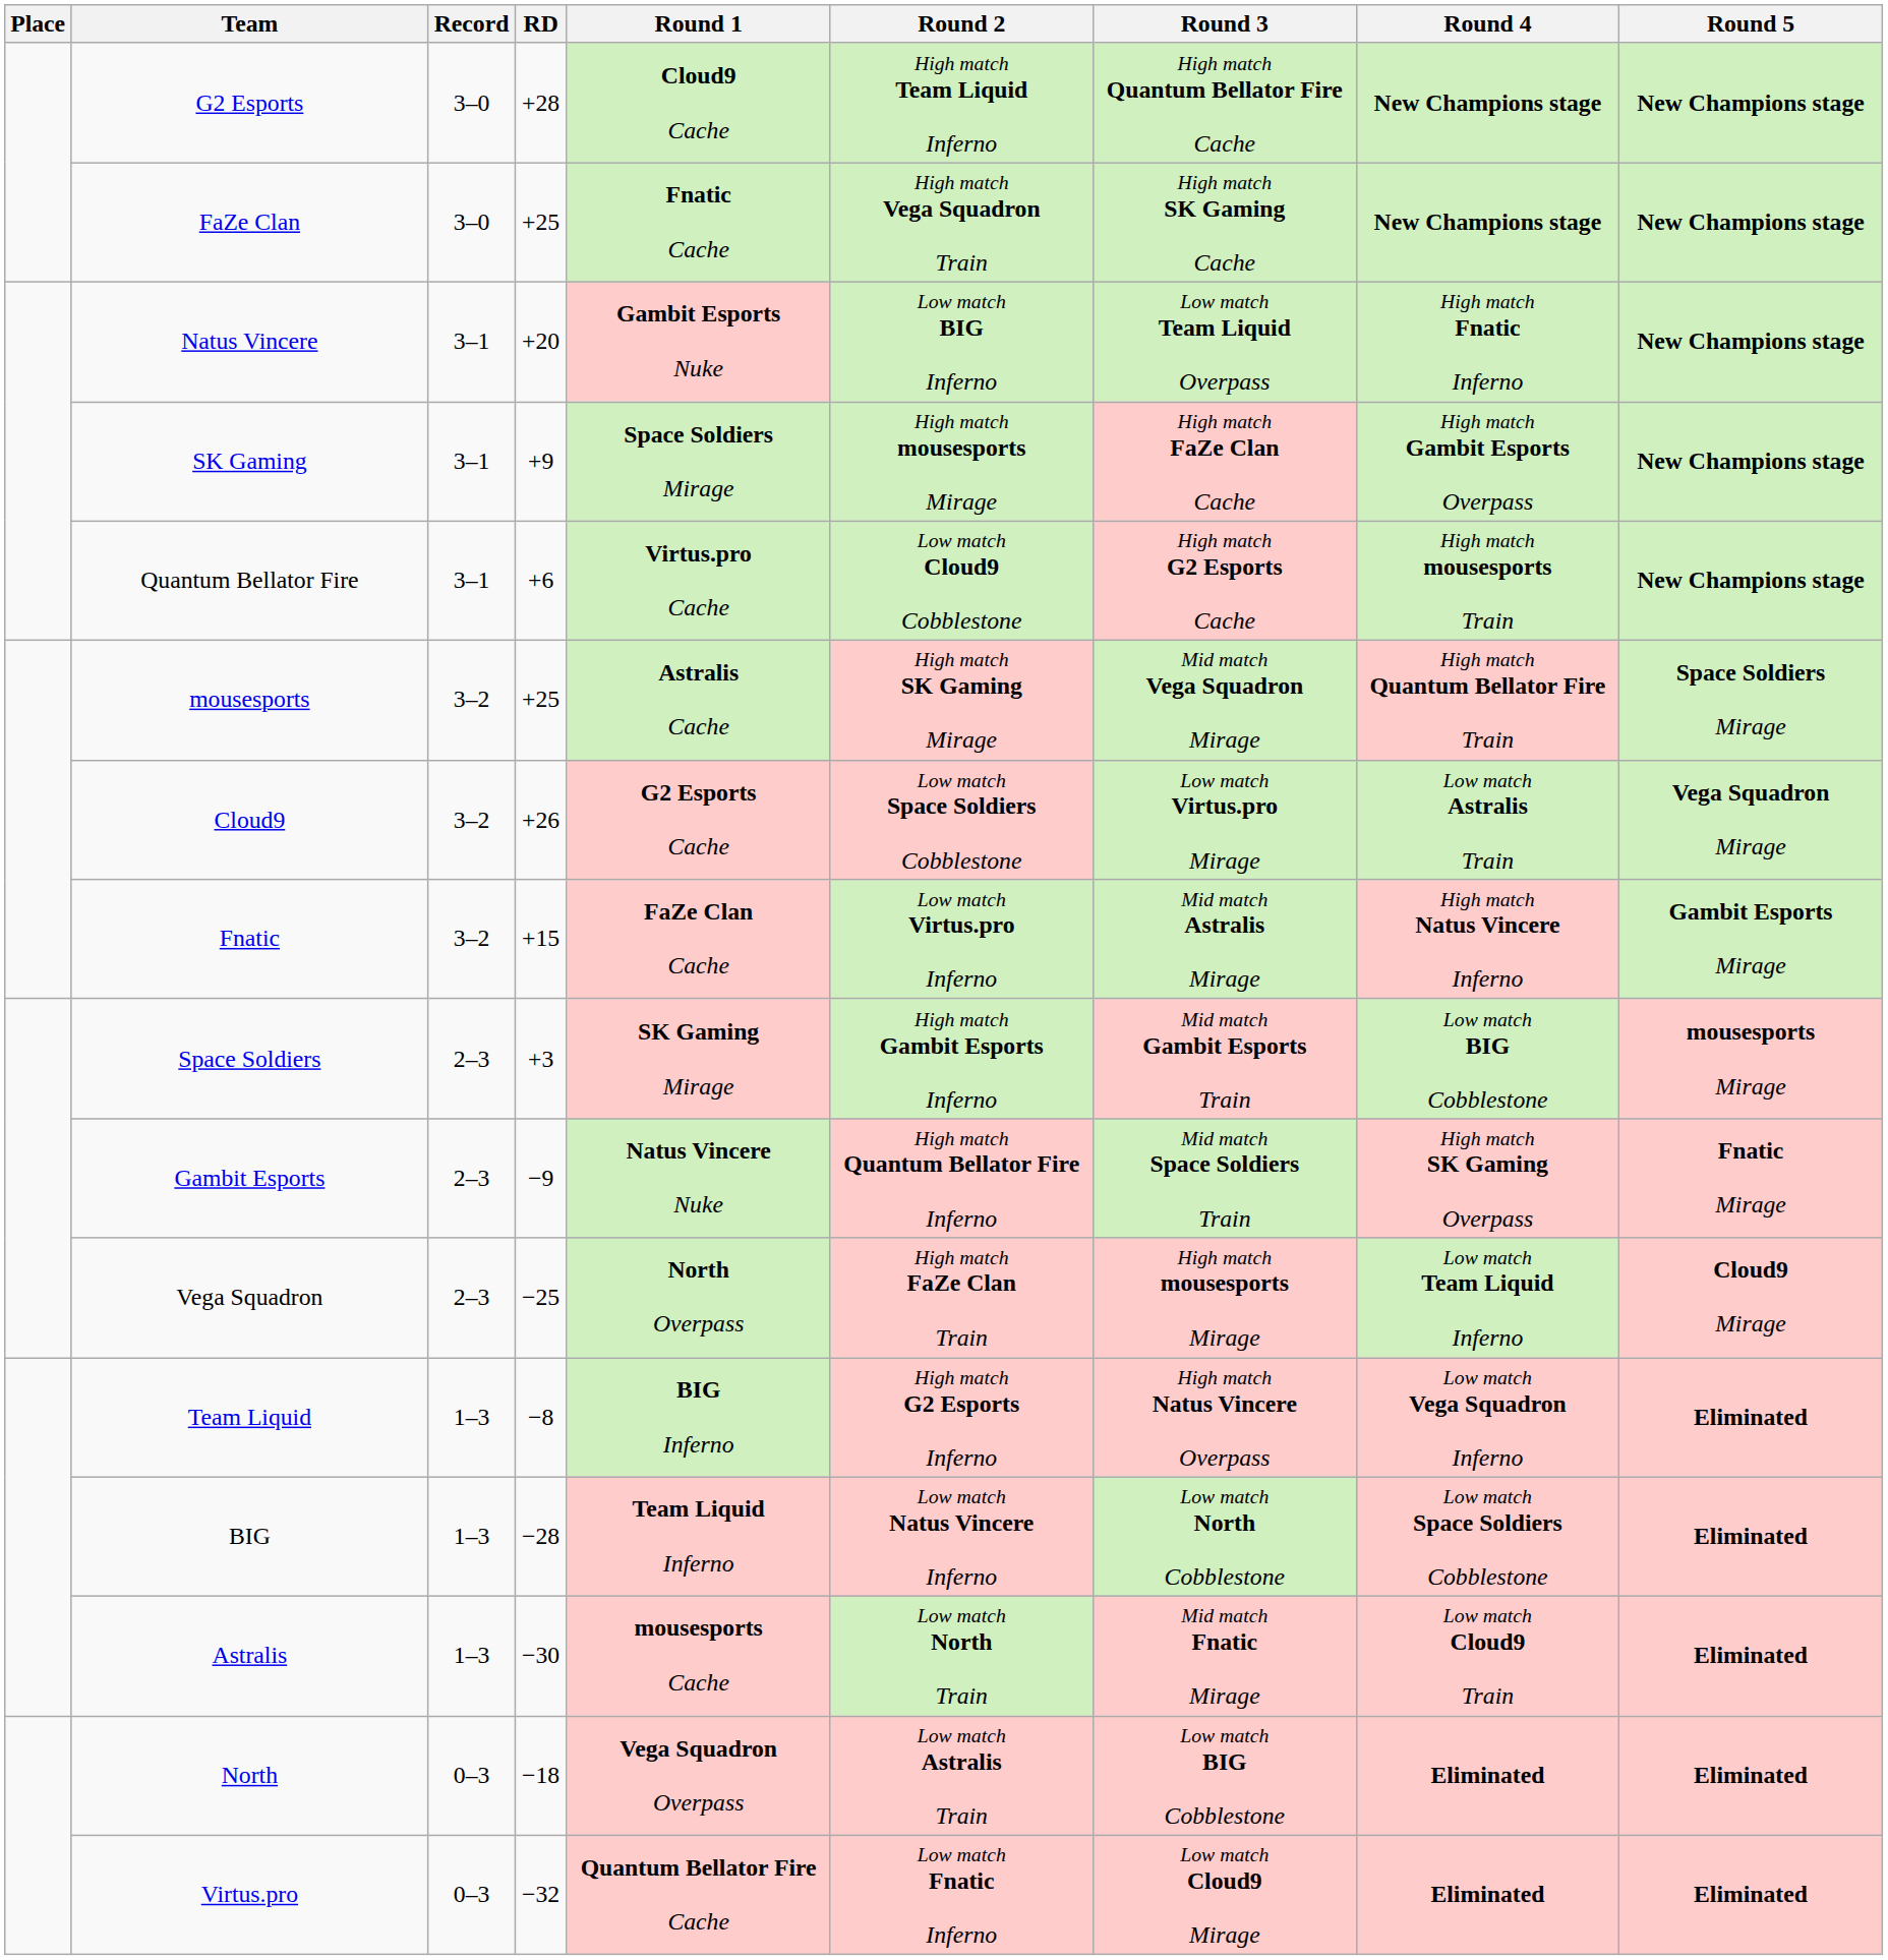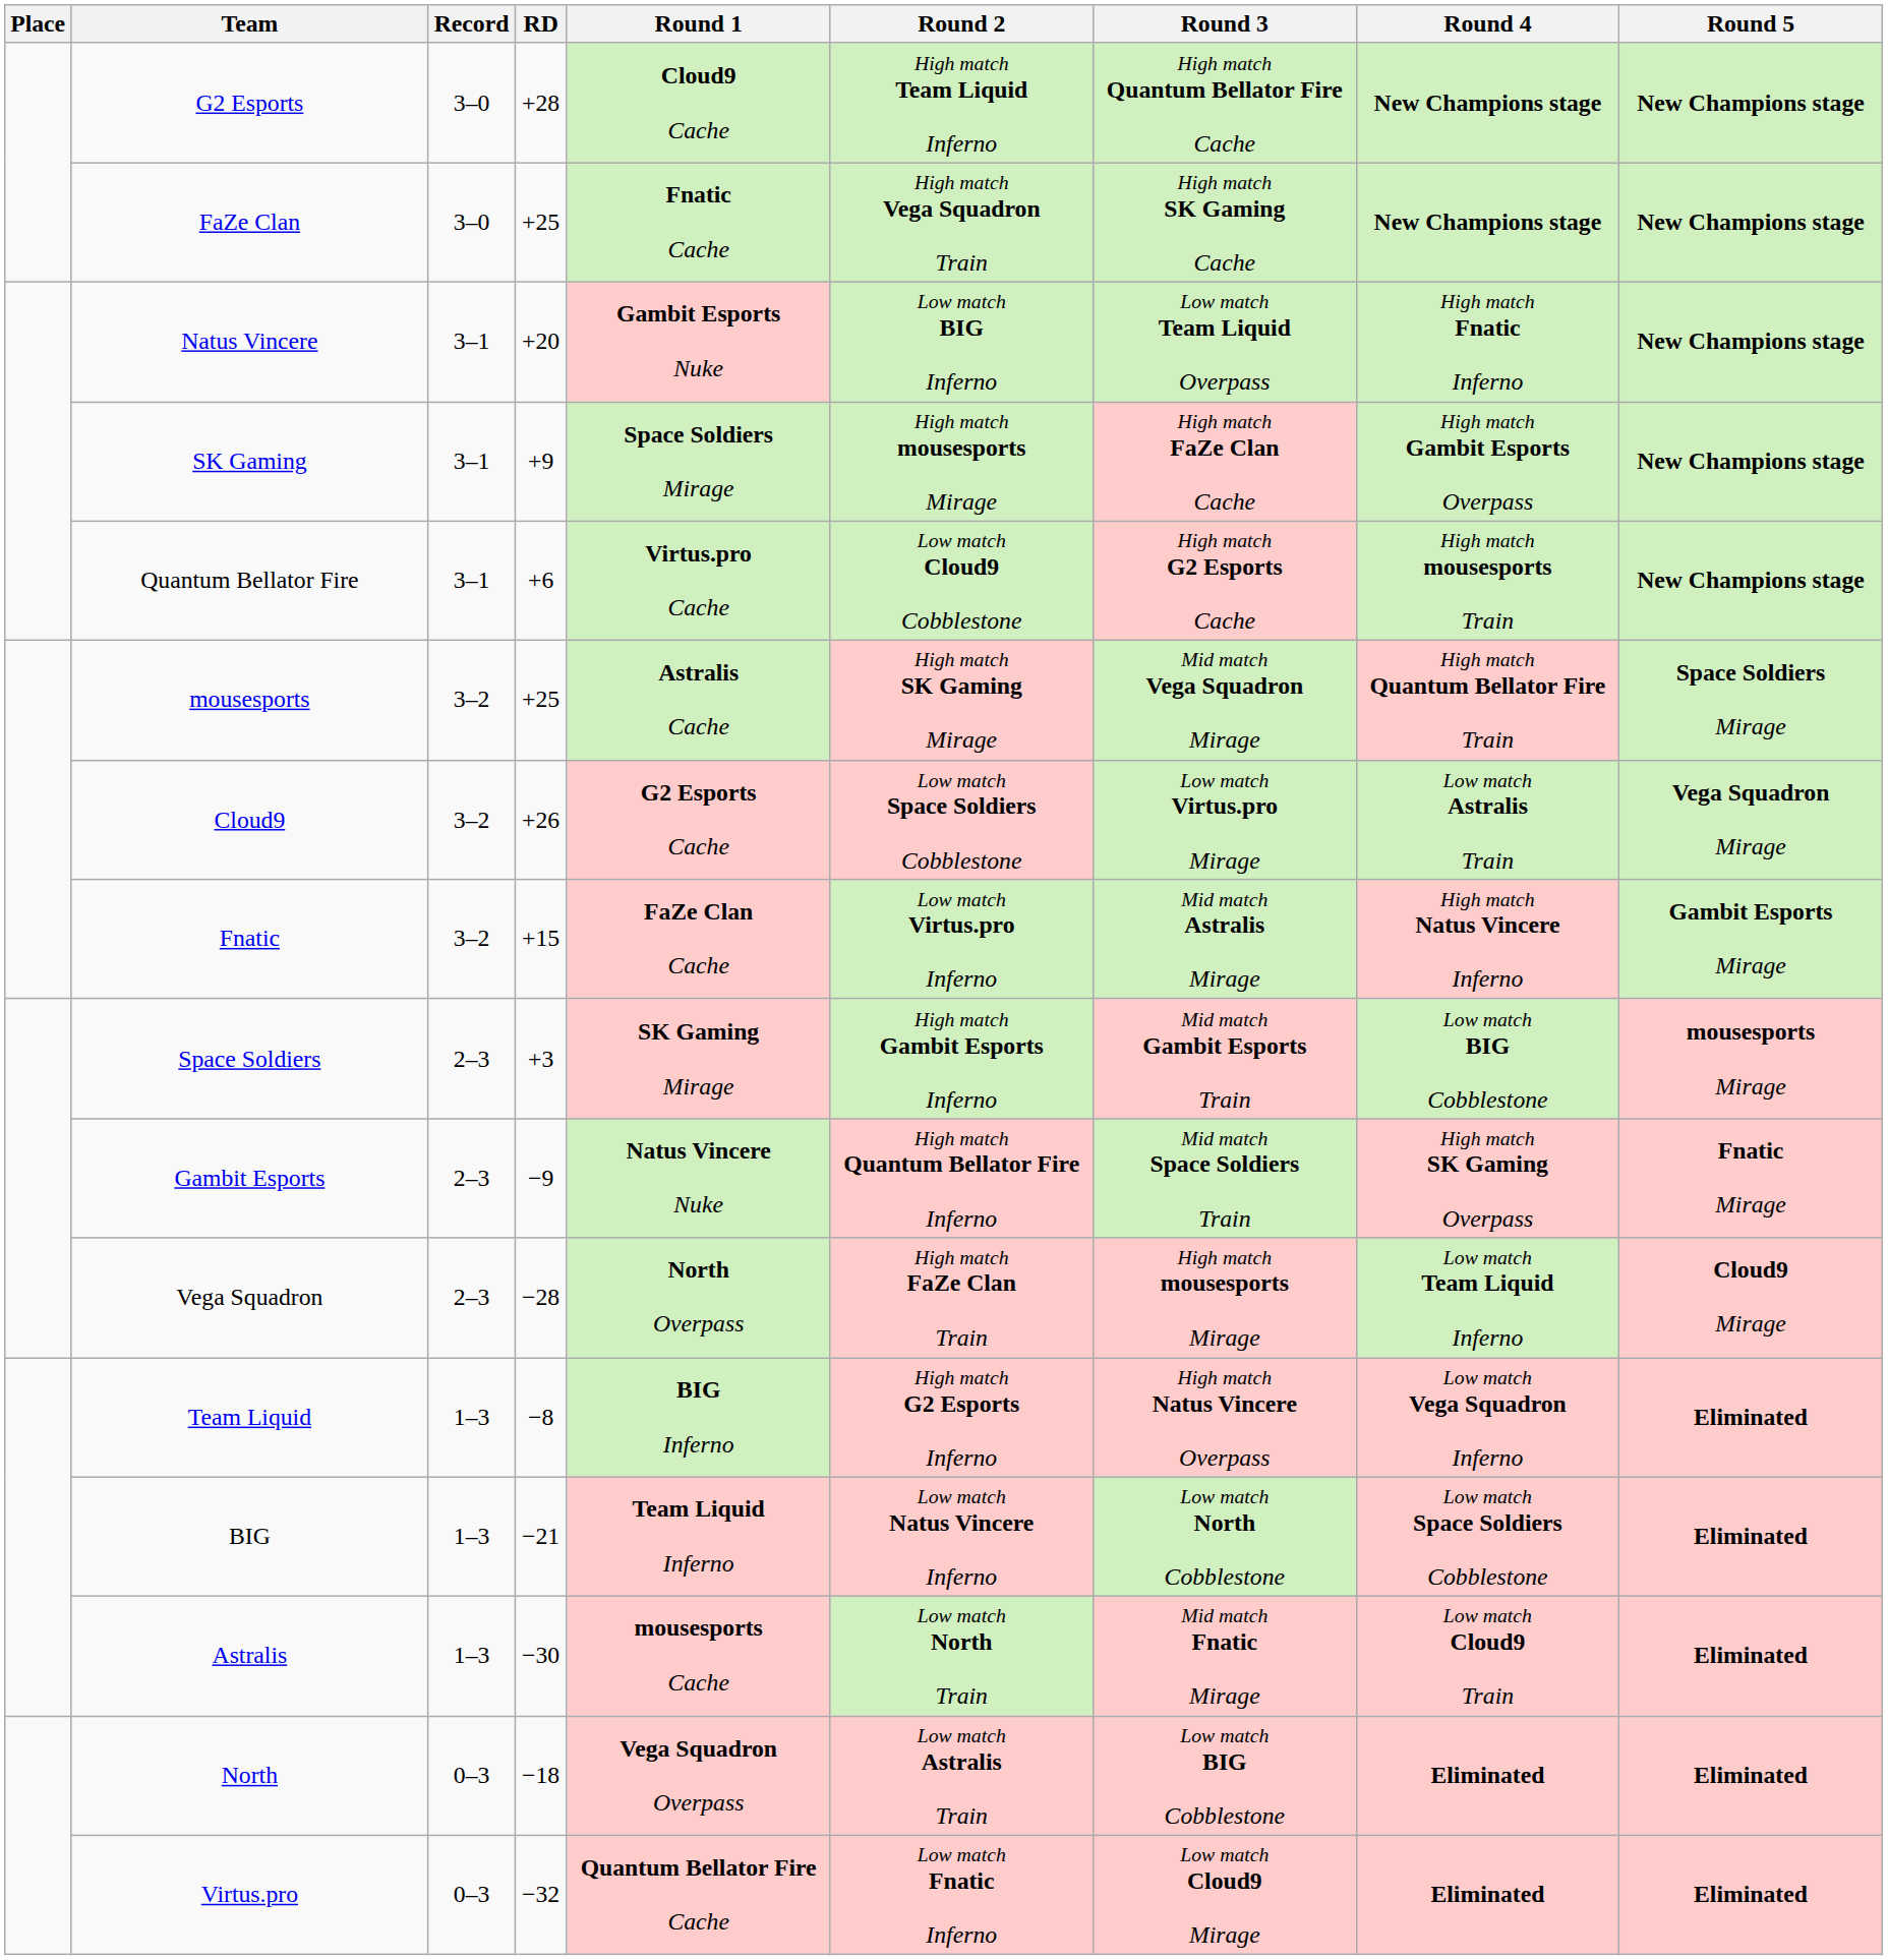Vega Squadron | RD: −25 -> −28
BIG | RD: −28 -> −21
